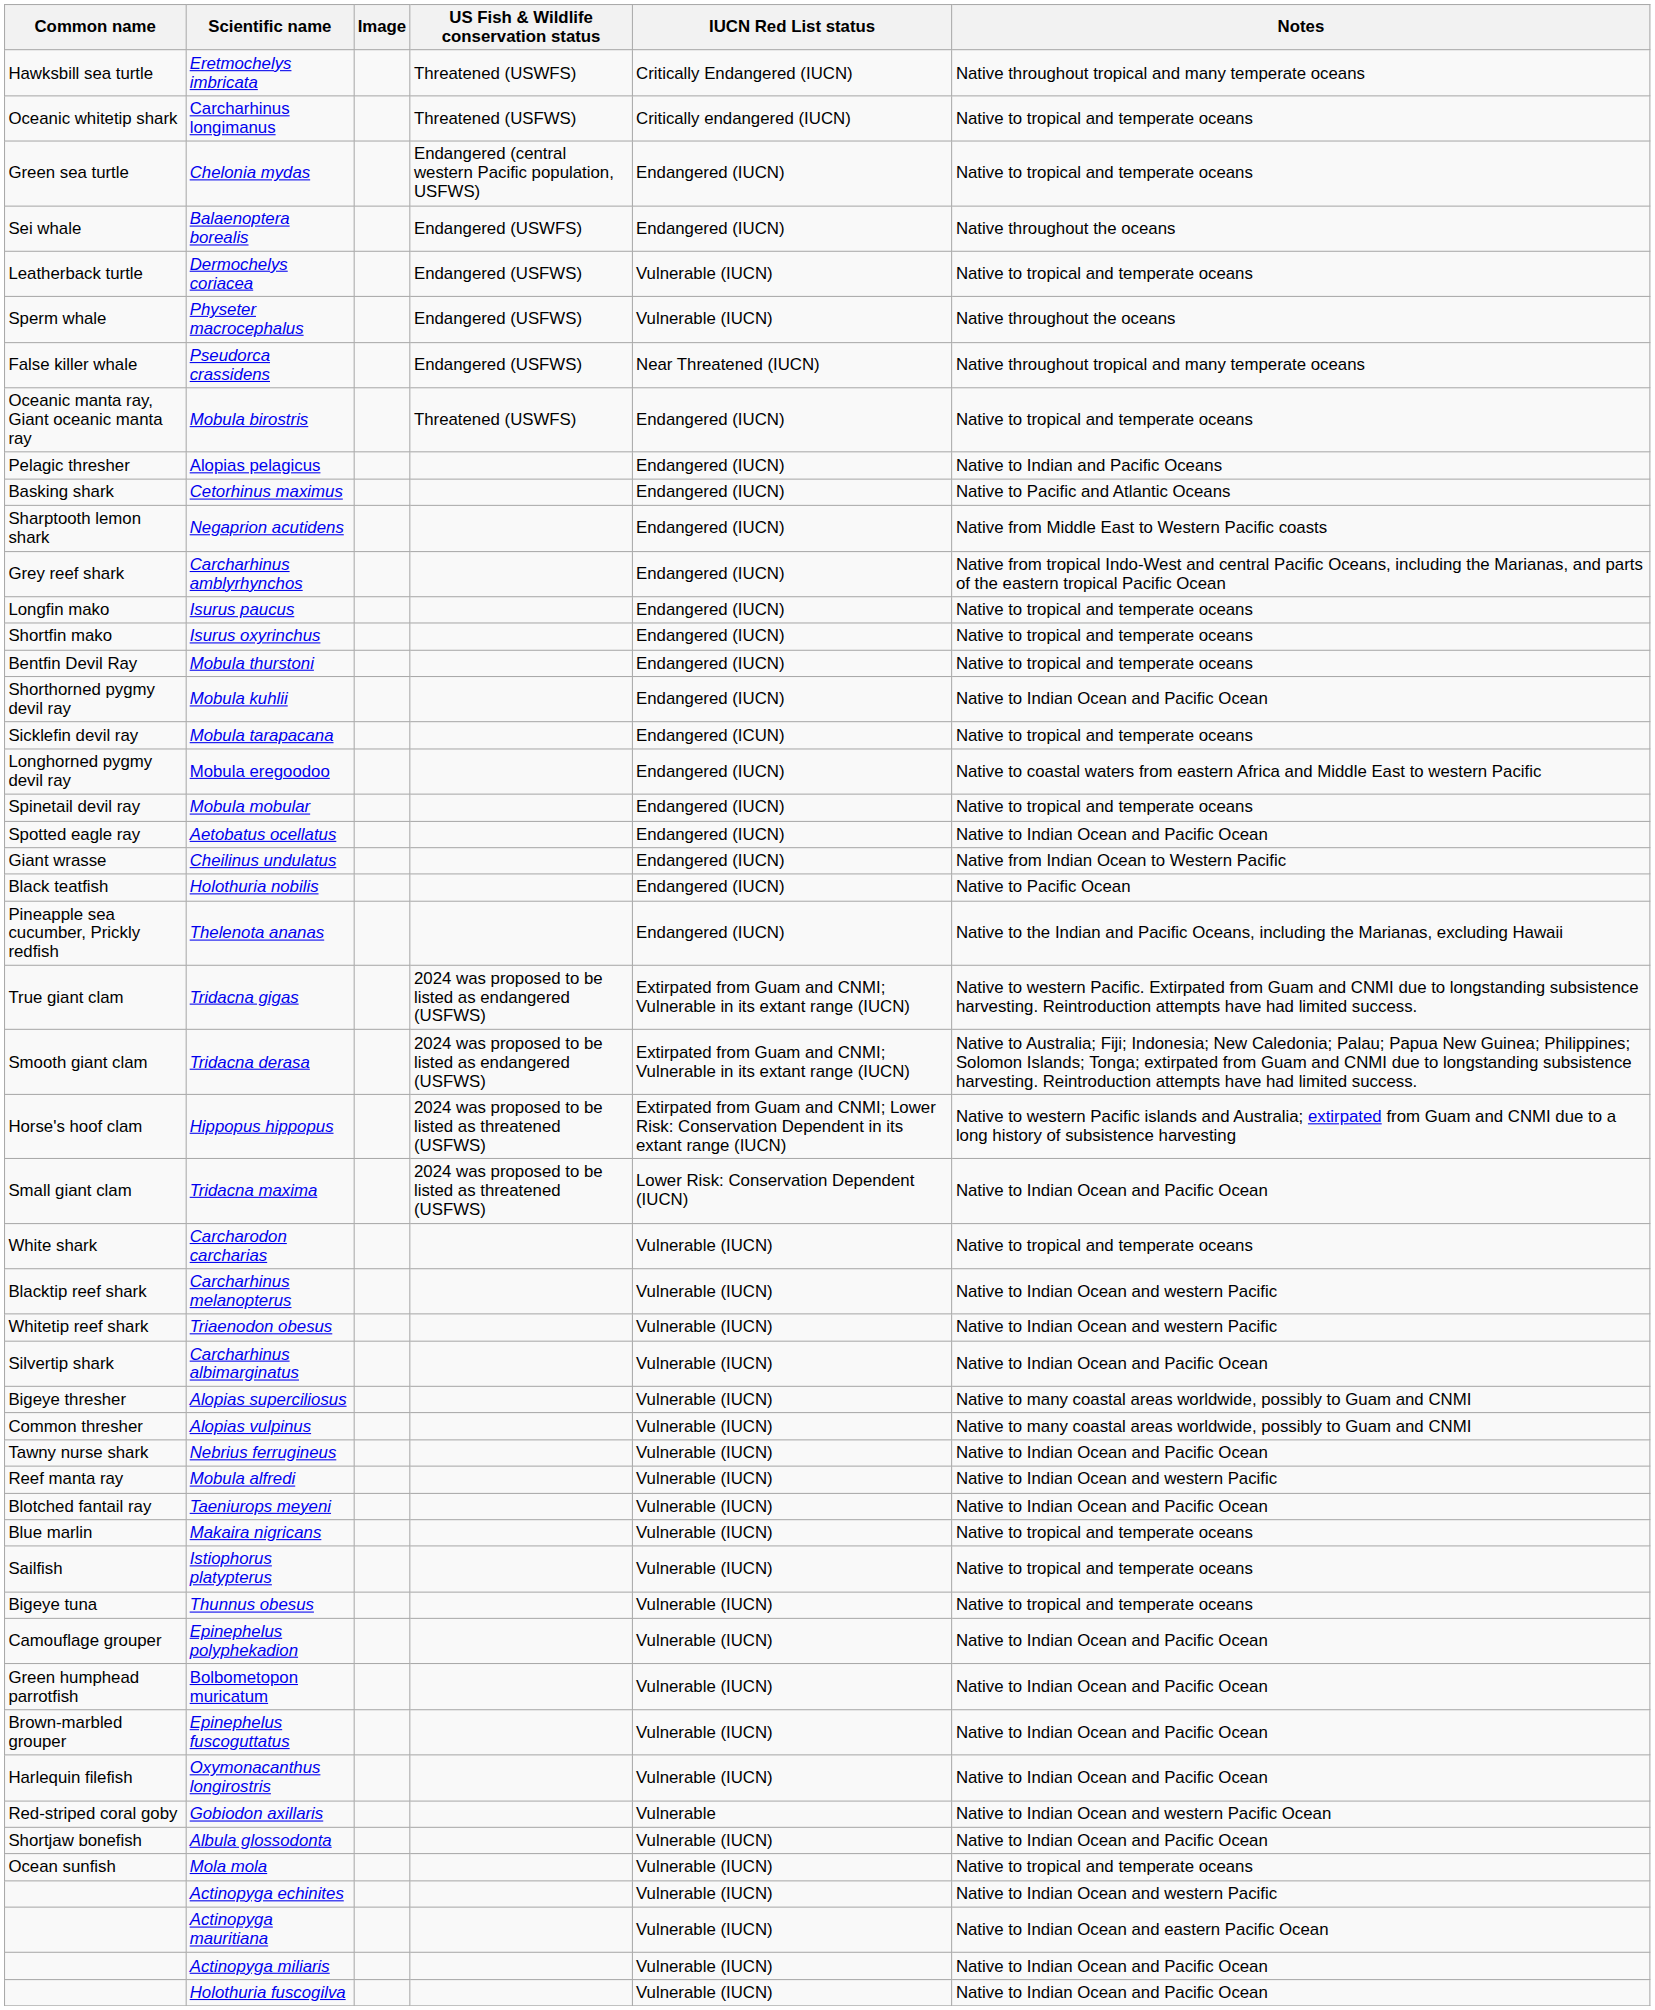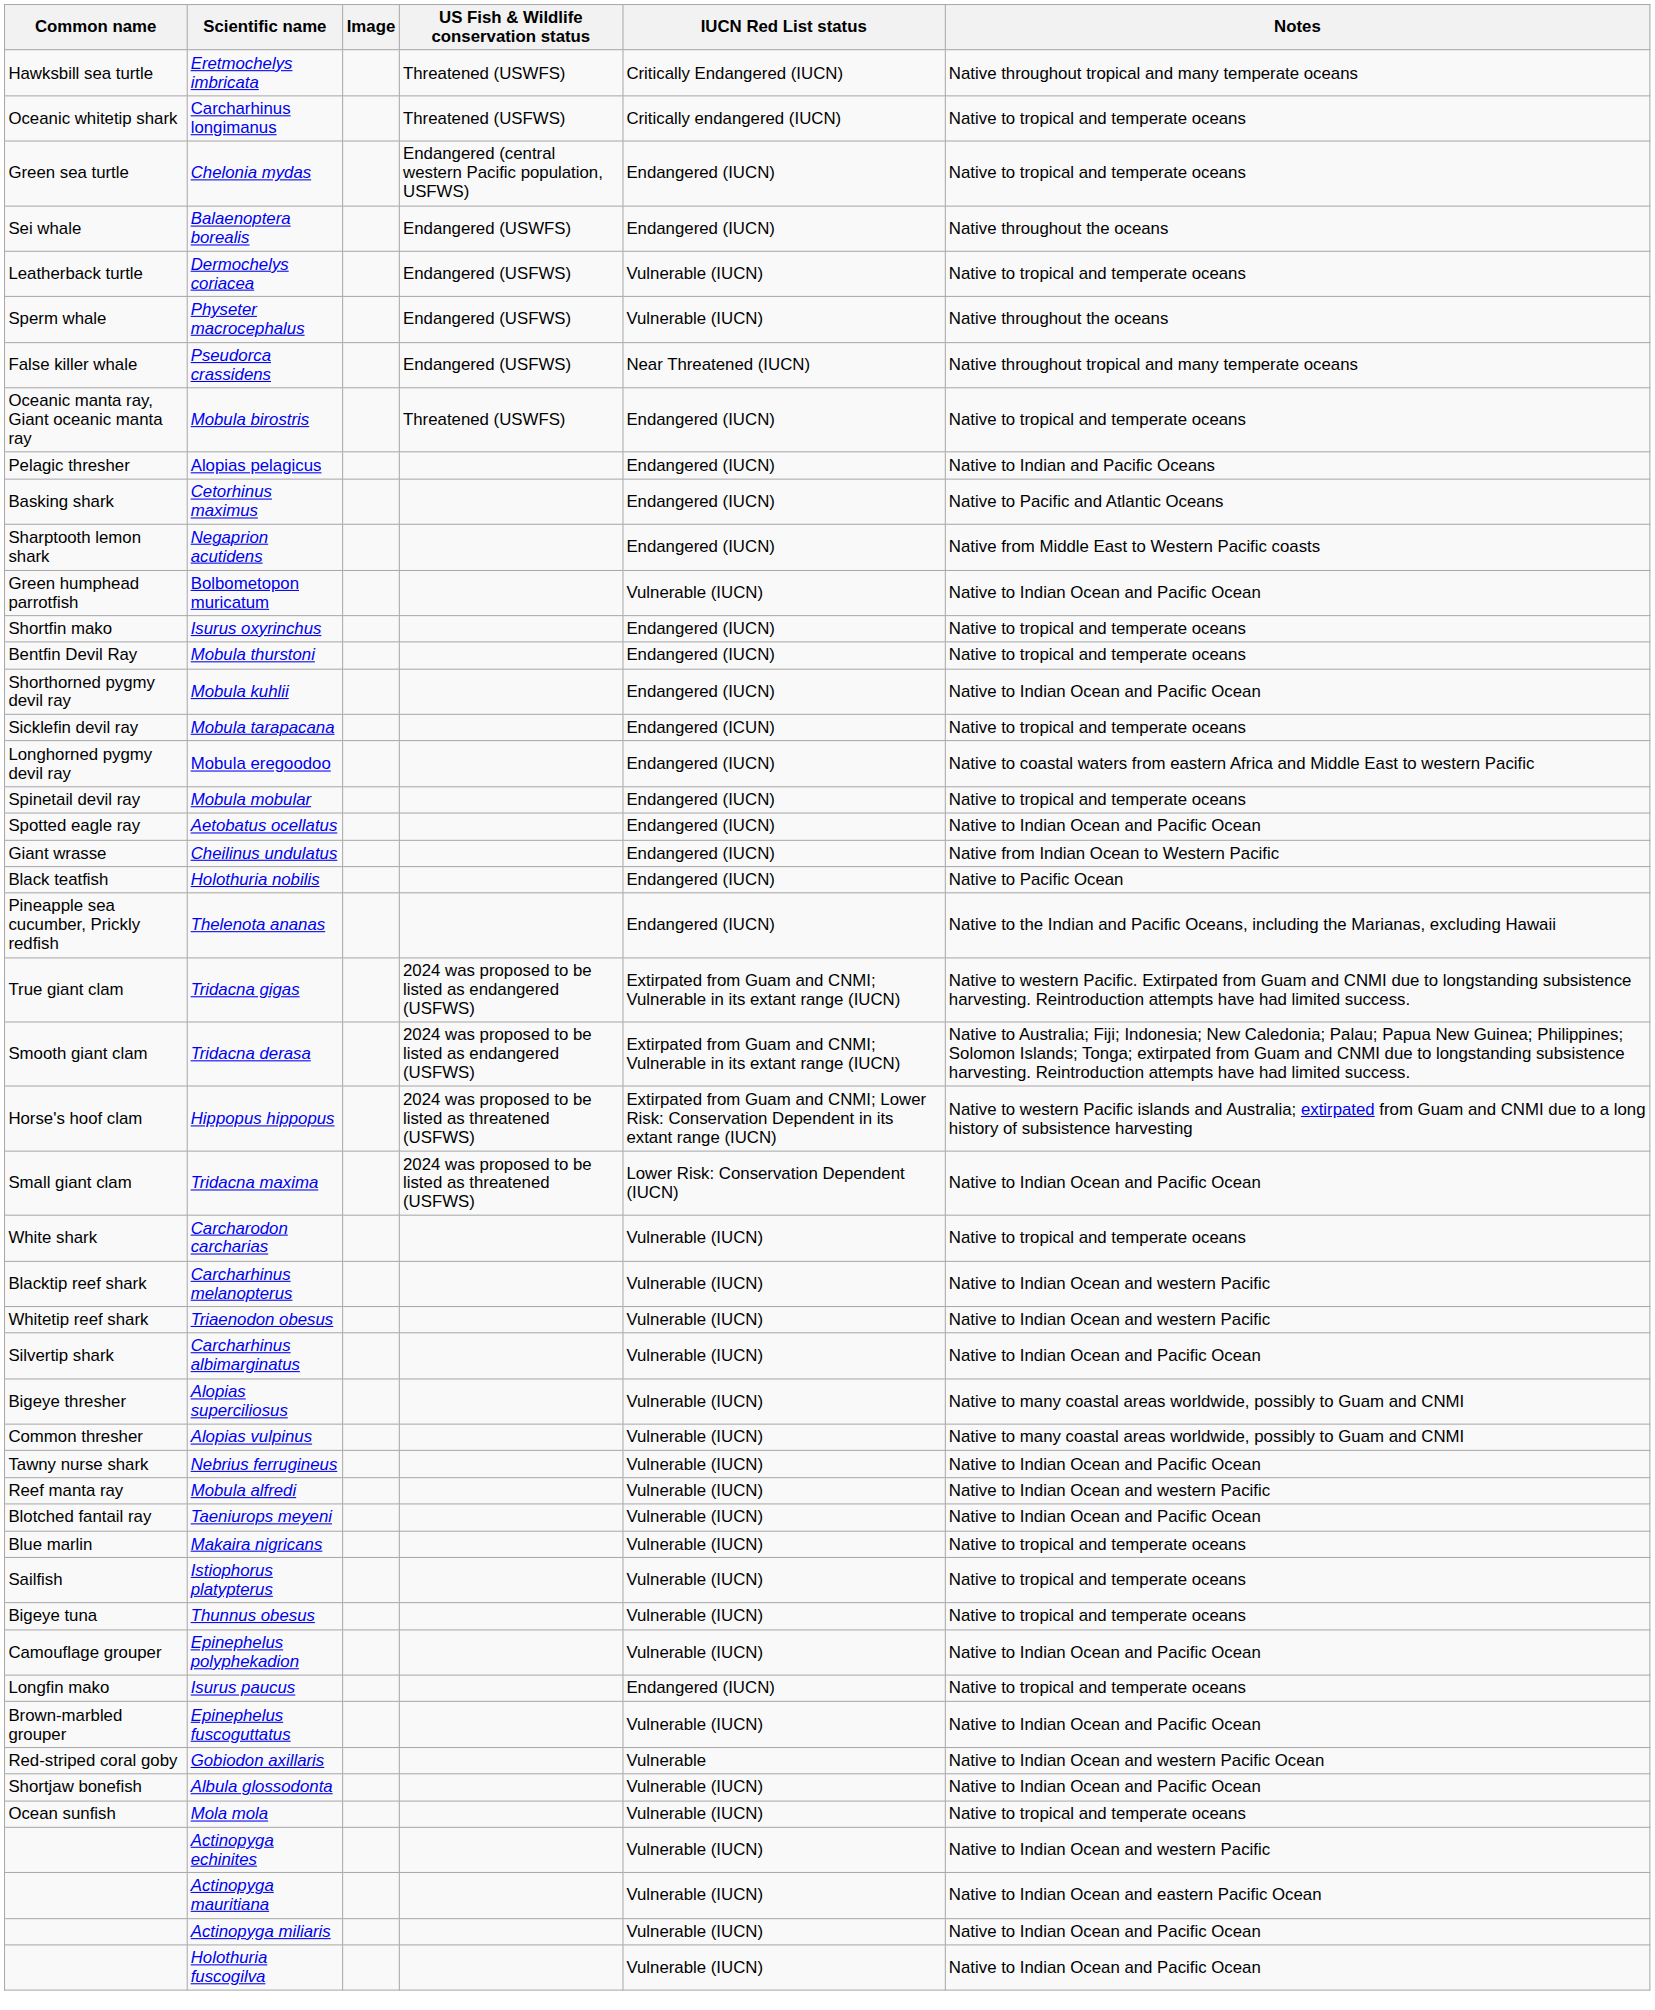- row: Grey reef shark | Carcharhinus amblyrhynchos | Endangered (IUCN) | Native from tropical Indo-West and central Pacific Oceans, including the Marianas, and parts of the eastern tropical Pacific Ocean
rows swapped: Isurus paucus <-> Bolbometopon muricatum
- row: Harlequin filefish | Oxymonacanthus longirostris | Vulnerable (IUCN) | Native to Indian Ocean and Pacific Ocean
